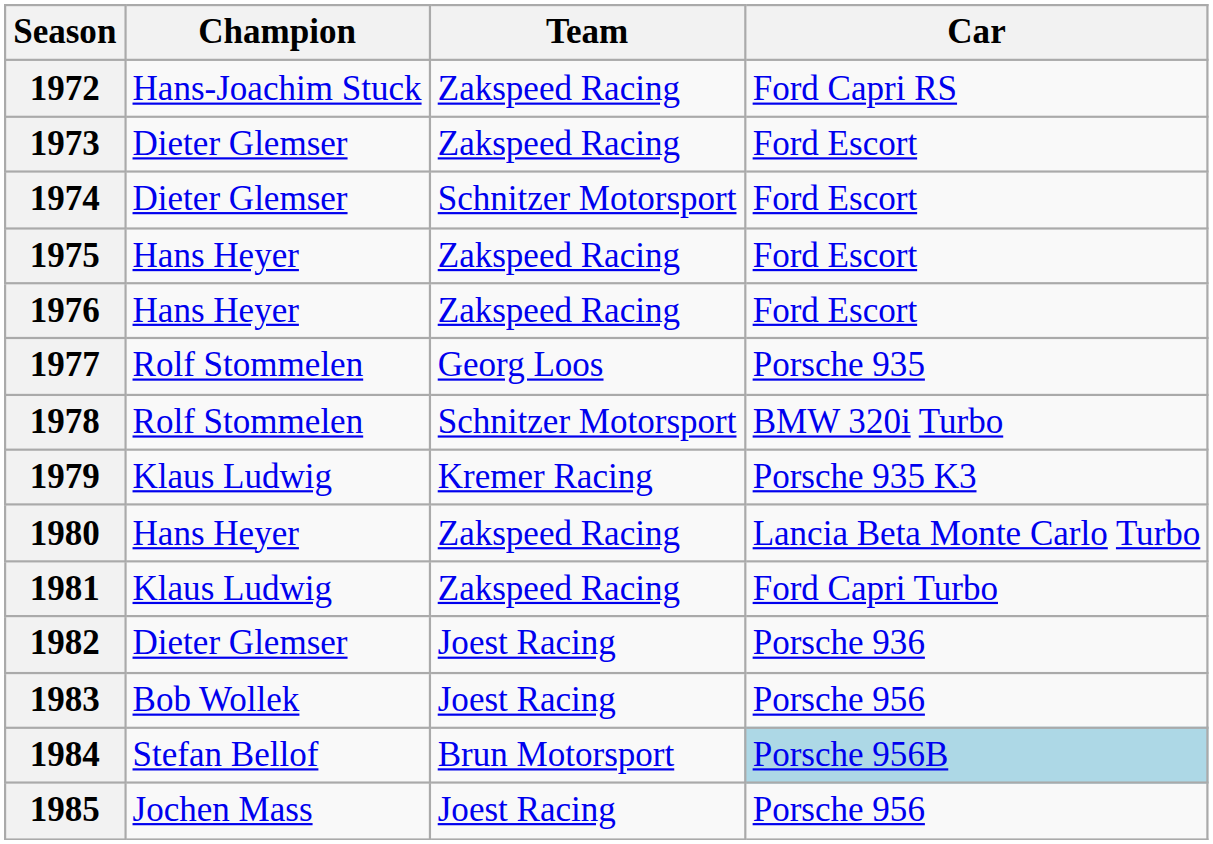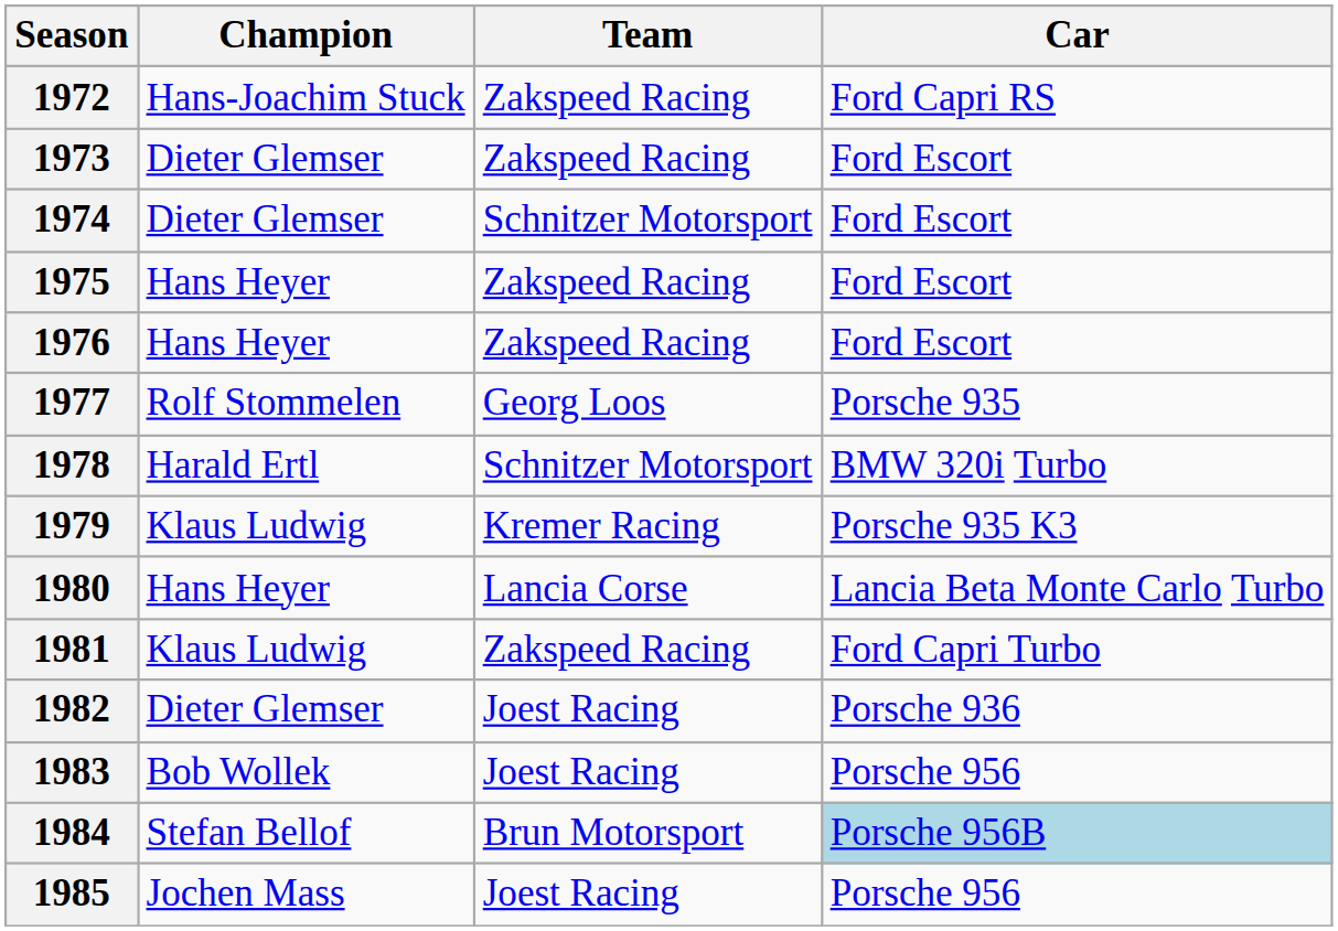1978 | Champion: Rolf Stommelen -> Harald Ertl
1980 | Team: Zakspeed Racing -> Lancia Corse
